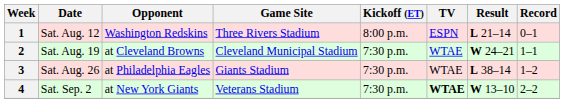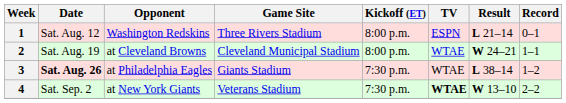2 | Kickoff (ET): 7:30 p.m. -> 8:00 p.m.
3 | Date: normal -> bold
